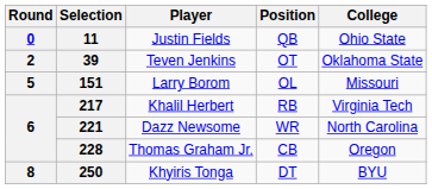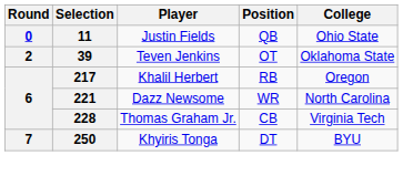- row: 5 | 151 | Larry Borom | OL | Missouri
217 | College: Virginia Tech -> Oregon
228 | College: Oregon -> Virginia Tech
250 | Round: 8 -> 7
